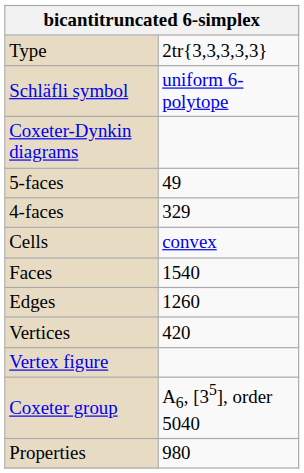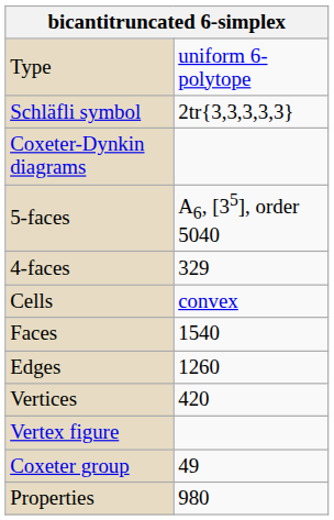Type | column 2: 2tr{3,3,3,3,3} -> uniform 6-polytope
Schläfli symbol | column 2: uniform 6-polytope -> 2tr{3,3,3,3,3}
5-faces | column 2: 49 -> A6, [35], order 5040
Coxeter group | column 2: A6, [35], order 5040 -> 49
